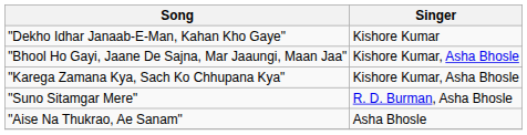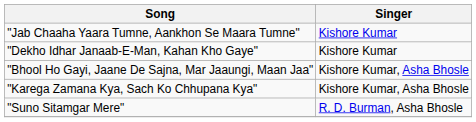+ row: "Jab Chaaha Yaara Tumne, Aankhon Se Maara Tumne" | Kishore Kumar
- row: "Aise Na Thukrao, Ae Sanam" | Asha Bhosle
